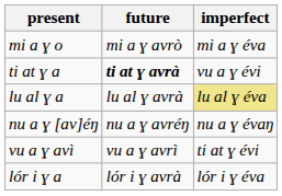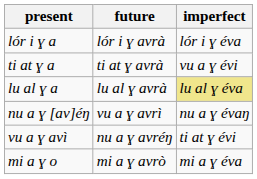rows swapped: mi a ɣ o <-> lór i ɣ a
ti at ɣ a | future: bold -> normal
nu a ɣ [av]éŋ | future: nu a ɣ avréŋ -> vu a ɣ avrì
vu a ɣ avì | future: vu a ɣ avrì -> nu a ɣ avréŋ
